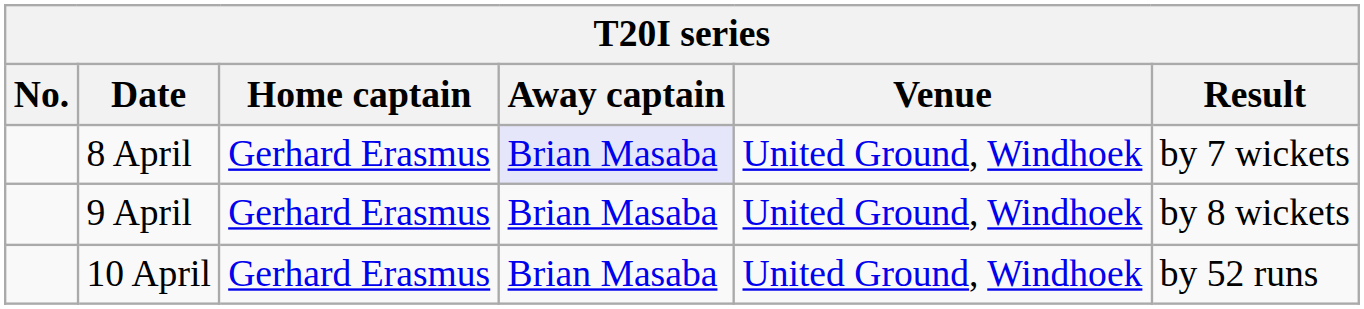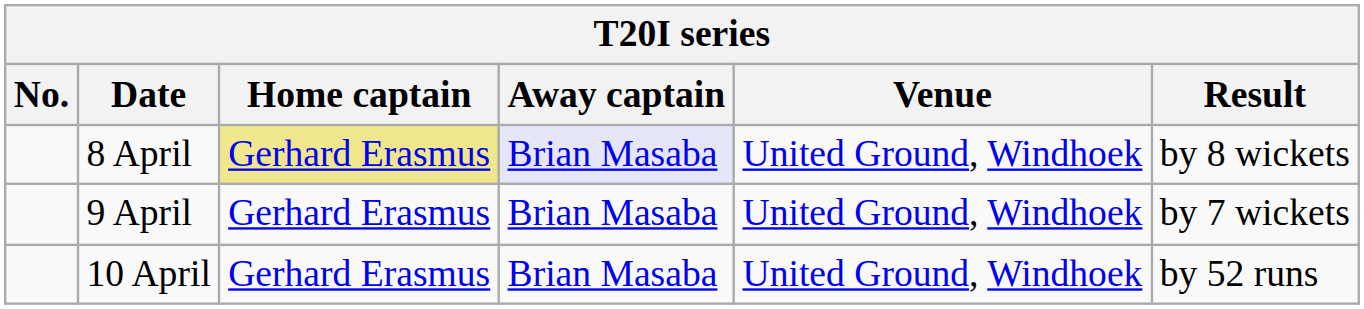8 April | Home captain: no background -> khaki background
8 April | Result: by 7 wickets -> by 8 wickets
9 April | Result: by 8 wickets -> by 7 wickets
